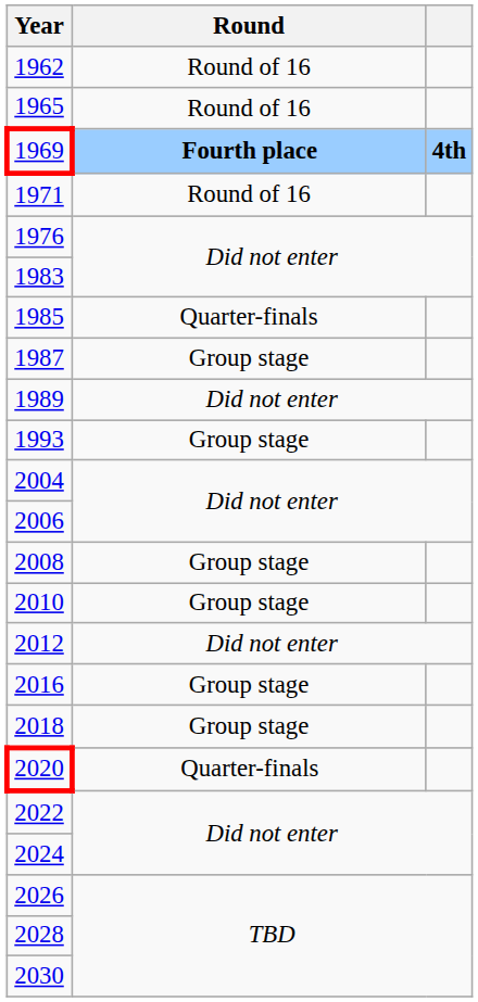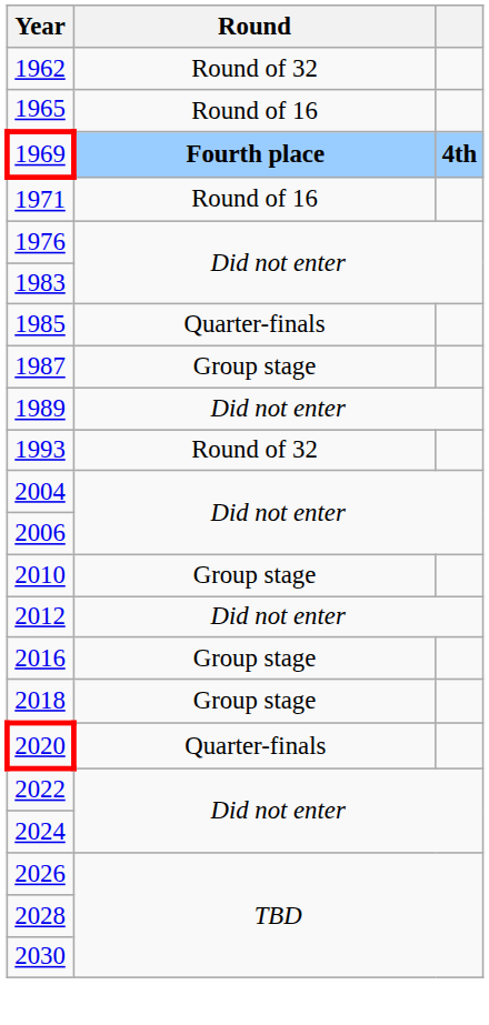1962 | Round: Round of 16 -> Round of 32
1993 | Round: Group stage -> Round of 32
- row: 2008 | Group stage
